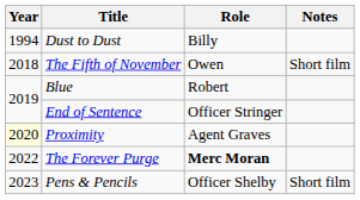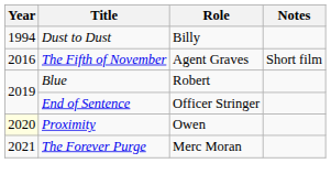The Fifth of November | Year: 2018 -> 2016
The Fifth of November | Role: Owen -> Agent Graves
Proximity | Role: Agent Graves -> Owen
The Forever Purge | Year: 2022 -> 2021
The Forever Purge | Role: bold -> normal
- row: 2023 | Pens & Pencils | Officer Shelby | Short film
